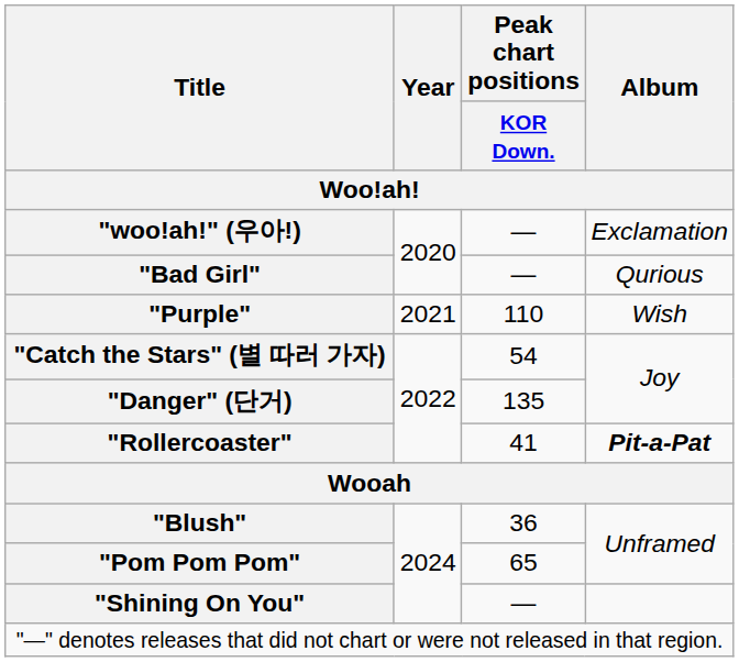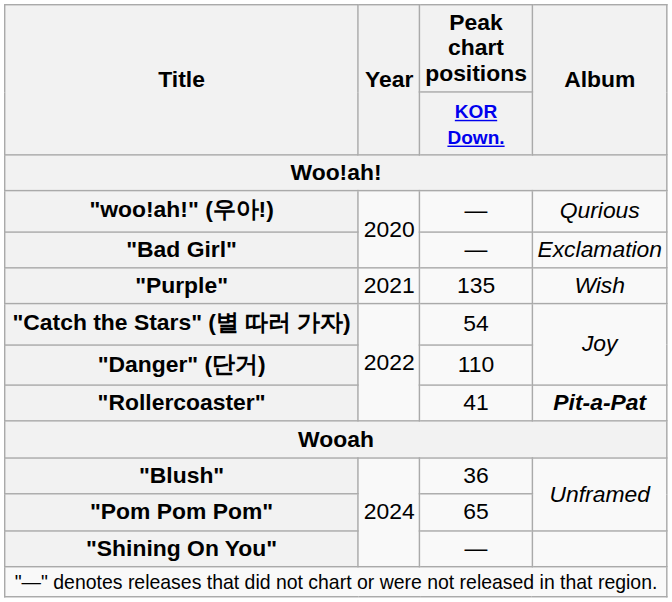"woo!ah!" (우아!) | Album: Exclamation -> Qurious
"Bad Girl" | Album: Qurious -> Exclamation
"Purple" | Peak chart positions / KOR Down.: 110 -> 135
"Danger" (단거) | Peak chart positions / KOR Down.: 135 -> 110
